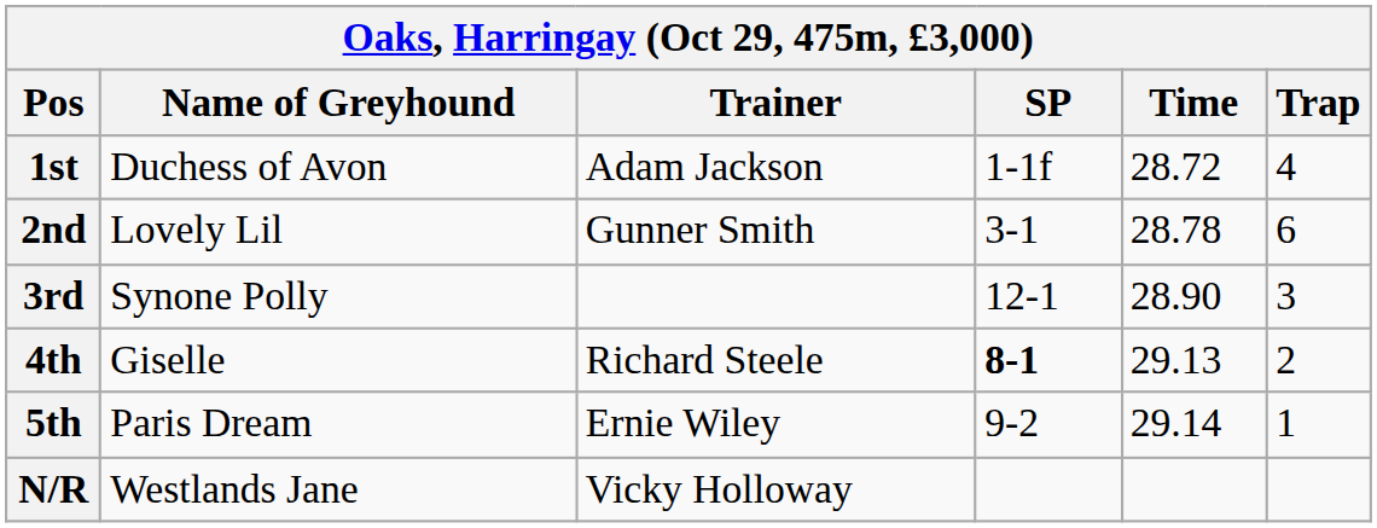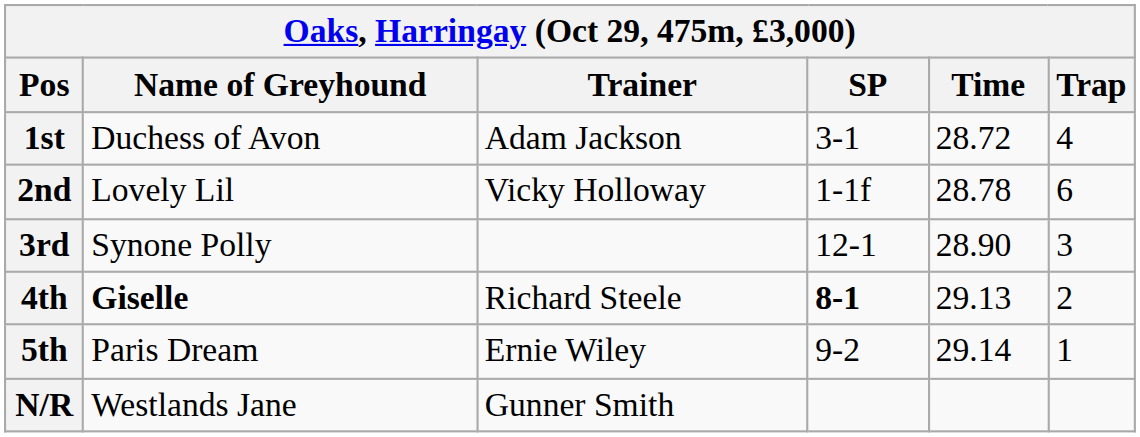1st | SP: 1-1f -> 3-1
2nd | Trainer: Gunner Smith -> Vicky Holloway
2nd | SP: 3-1 -> 1-1f
4th | Name of Greyhound: normal -> bold
N/R | Trainer: Vicky Holloway -> Gunner Smith
